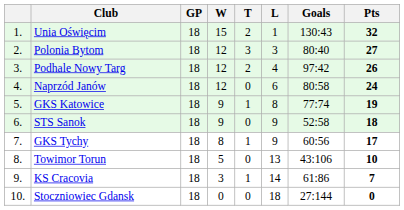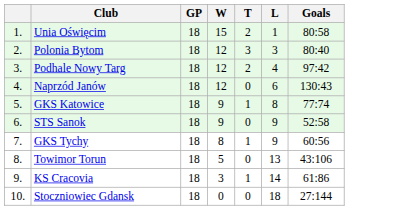- column: Pts | 32 | 27 | 26 | 24 | 19 | 18 | 17 | 10 | 7 | 0
Unia Oświęcim | Goals: 130:43 -> 80:58
Naprzód Janów | Goals: 80:58 -> 130:43
